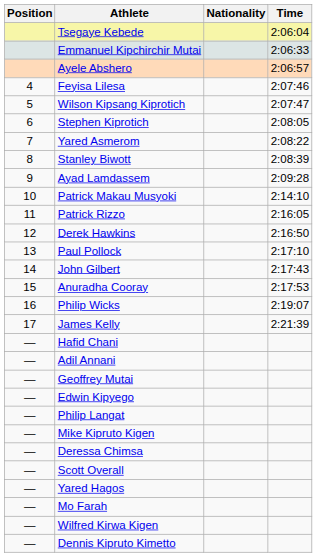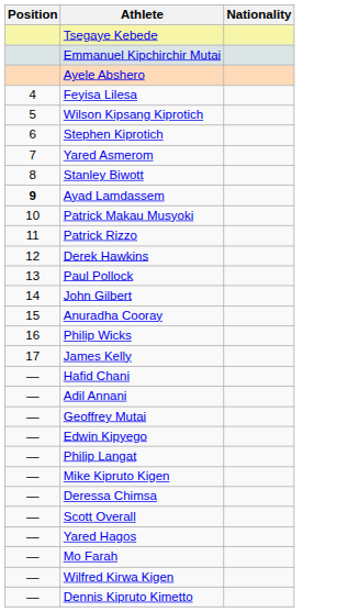- column: Time | 2:06:04 | 2:06:33 | 2:06:57 | 2:07:46 | 2:07:47 | 2:08:05 | 2:08:22 | 2:08:39 | 2:09:28 | 2:14:10 | 2:16:05 | 2:16:50 | 2:17:10 | 2:17:43 | 2:17:53 | 2:19:07 | 2:21:39
Ayad Lamdassem | Position: normal -> bold
